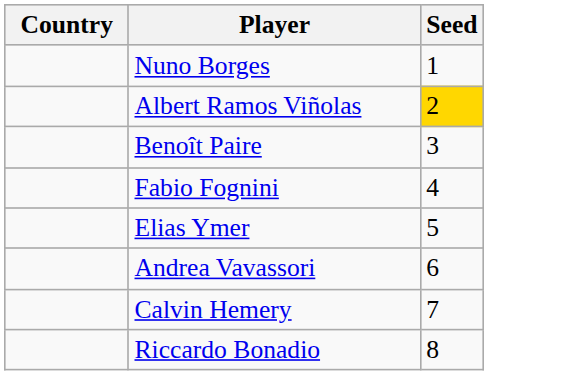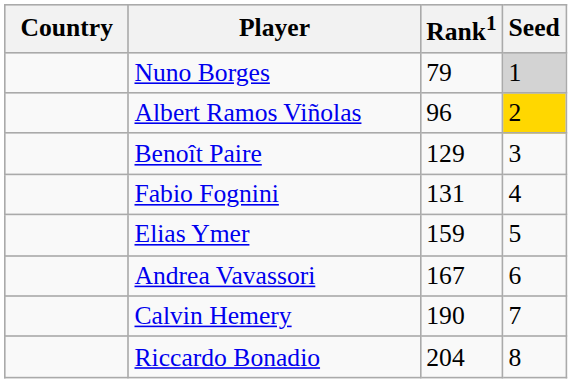+ column: Rank1 | 79 | 96 | 129 | 131 | 159 | 167 | 190 | 204
Nuno Borges | Seed: no background -> lightgrey background
